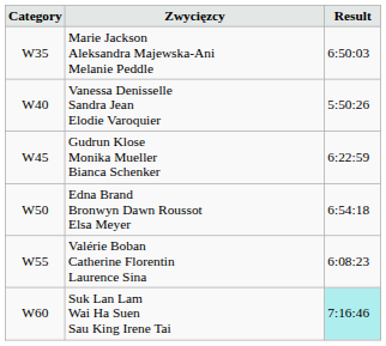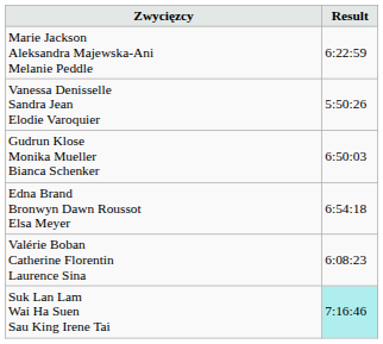- column: Category | W35 | W40 | W45 | W50 | W55 | W60
Marie Jackson Aleksandra Majewska-Ani Melanie Peddle | Result: 6:50:03 -> 6:22:59
Gudrun Klose Monika Mueller Bianca Schenker | Result: 6:22:59 -> 6:50:03
